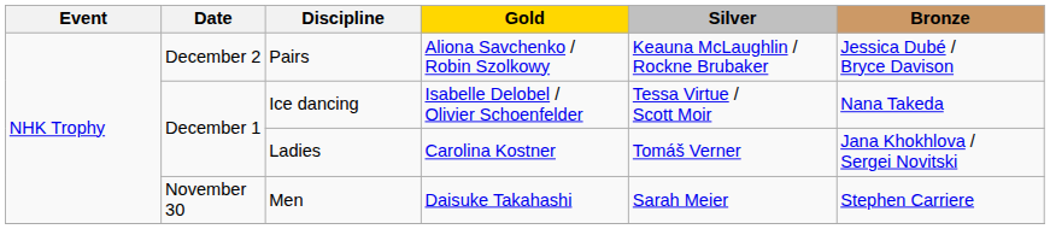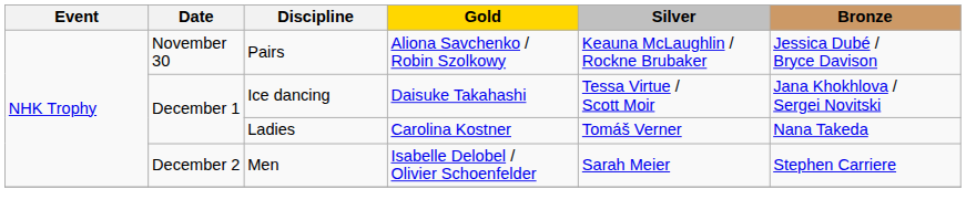Pairs | Date: December 2 -> November 30
Ice dancing | Gold: Isabelle Delobel / Olivier Schoenfelder -> Daisuke Takahashi
Ice dancing | Bronze: Nana Takeda -> Jana Khokhlova / Sergei Novitski
Ladies | Bronze: Jana Khokhlova / Sergei Novitski -> Nana Takeda
Men | Date: November 30 -> December 2
Men | Gold: Daisuke Takahashi -> Isabelle Delobel / Olivier Schoenfelder
